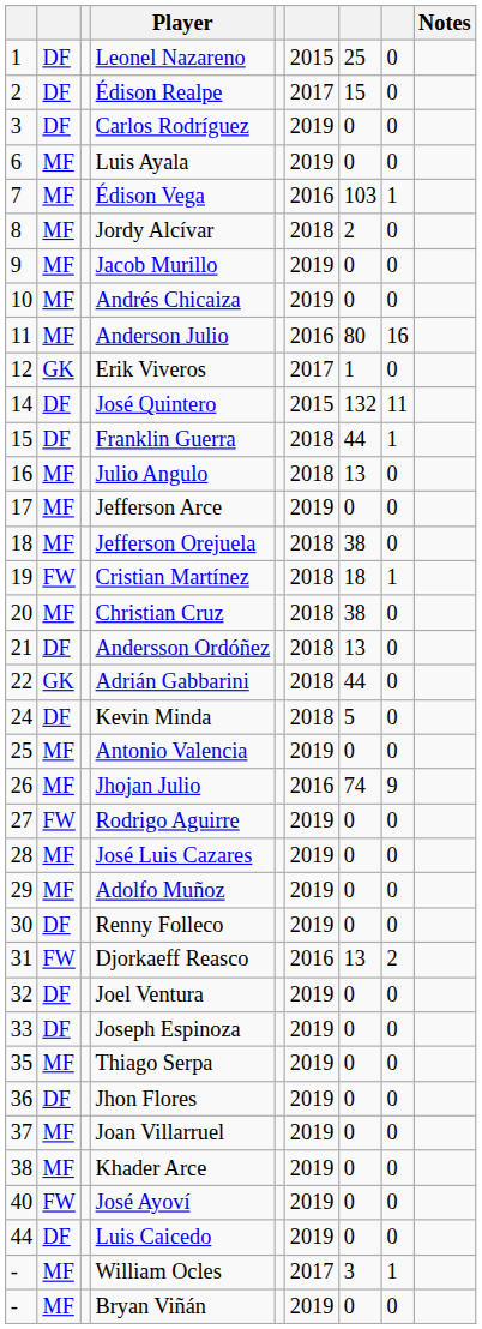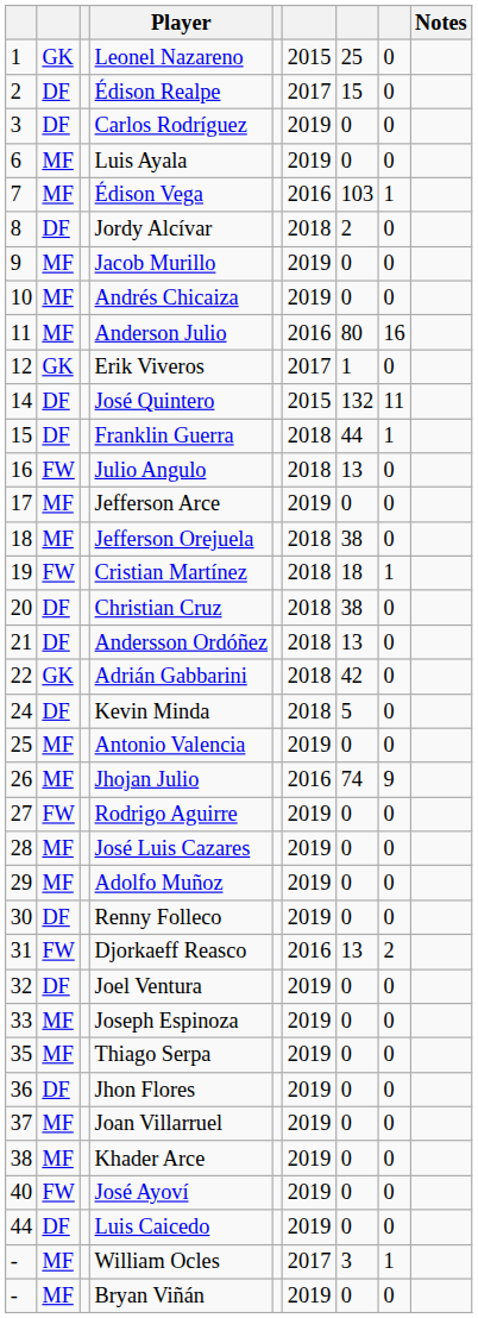Leonel Nazareno | column 2: DF -> GK
Jordy Alcívar | column 2: MF -> DF
Julio Angulo | column 2: MF -> FW
Christian Cruz | column 2: MF -> DF
Adrián Gabbarini | column 7: 44 -> 42
Joseph Espinoza | column 2: DF -> MF
